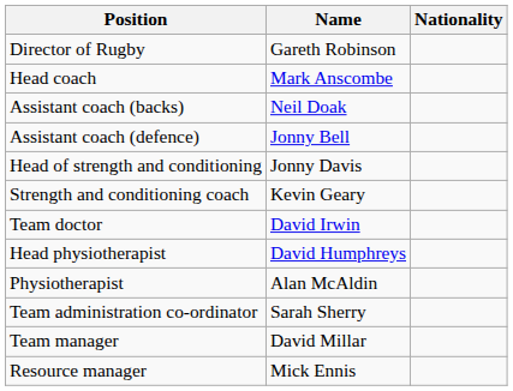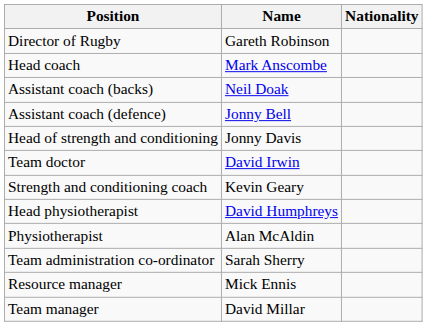rows swapped: Strength and conditioning coach <-> Team doctor
rows swapped: Resource manager <-> Team manager
